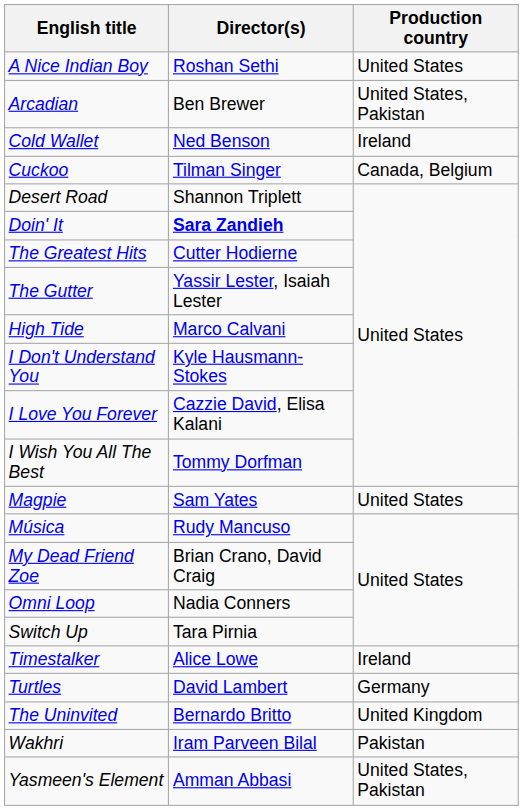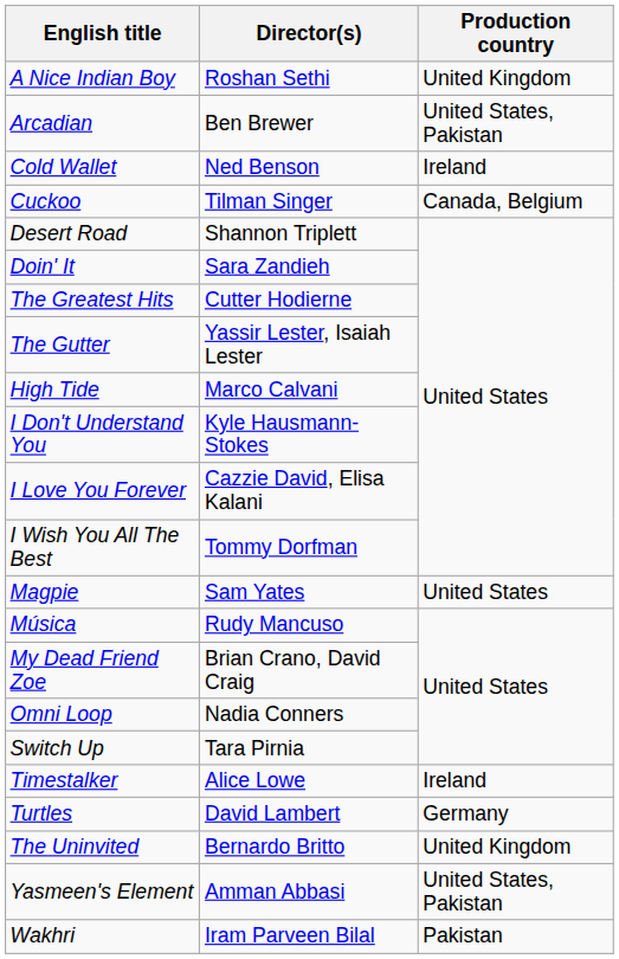A Nice Indian Boy | Production country: United States -> United Kingdom
Doin' It | Director(s): bold -> normal
rows swapped: Wakhri <-> Yasmeen's Element
